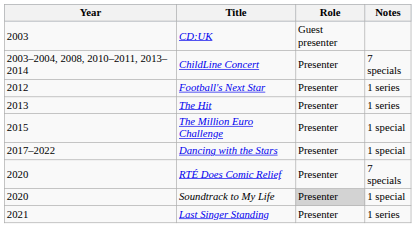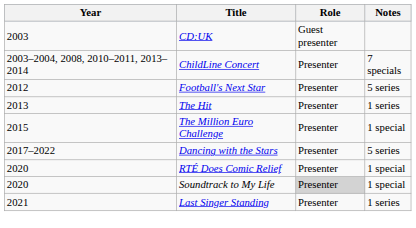Football's Next Star | Notes: 1 series -> 5 series
Dancing with the Stars | Notes: 1 special -> 5 series
RTÉ Does Comic Relief | Notes: 7 specials -> 1 special
